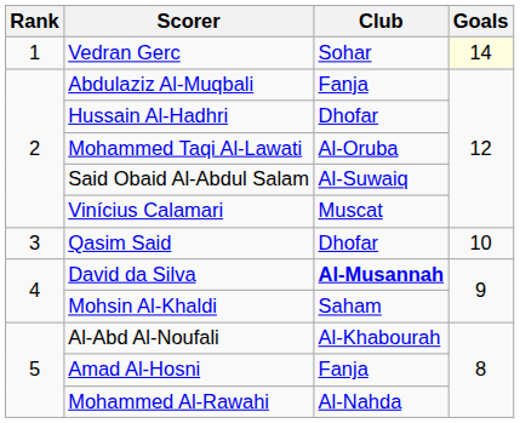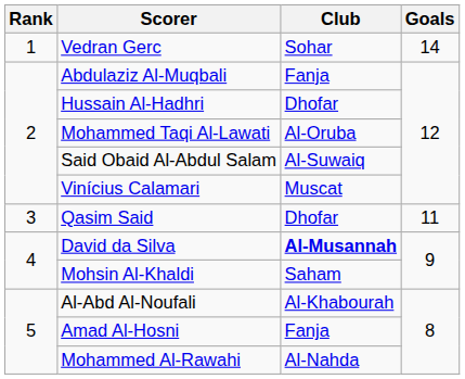Vedran Gerc | Goals: lightyellow background -> no background
Qasim Said | Goals: 10 -> 11
